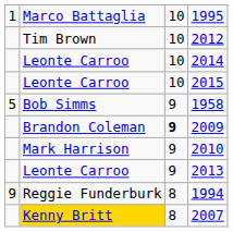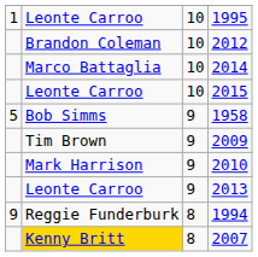1995 | column 2: Marco Battaglia -> Leonte Carroo
2012 | column 2: Tim Brown -> Brandon Coleman
2014 | column 2: Leonte Carroo -> Marco Battaglia
2009 | column 2: Brandon Coleman -> Tim Brown
2009 | column 3: bold -> normal
